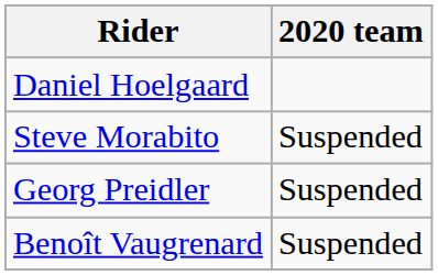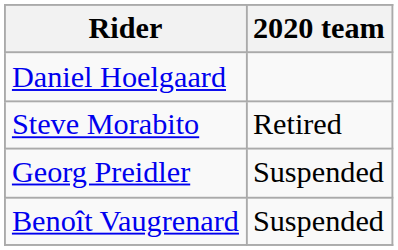Steve Morabito | 2020 team: Suspended -> Retired
